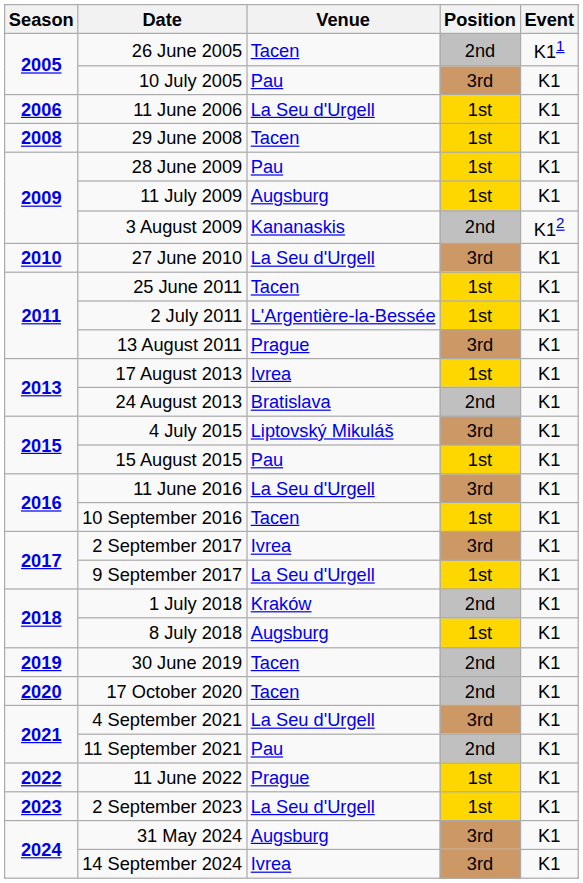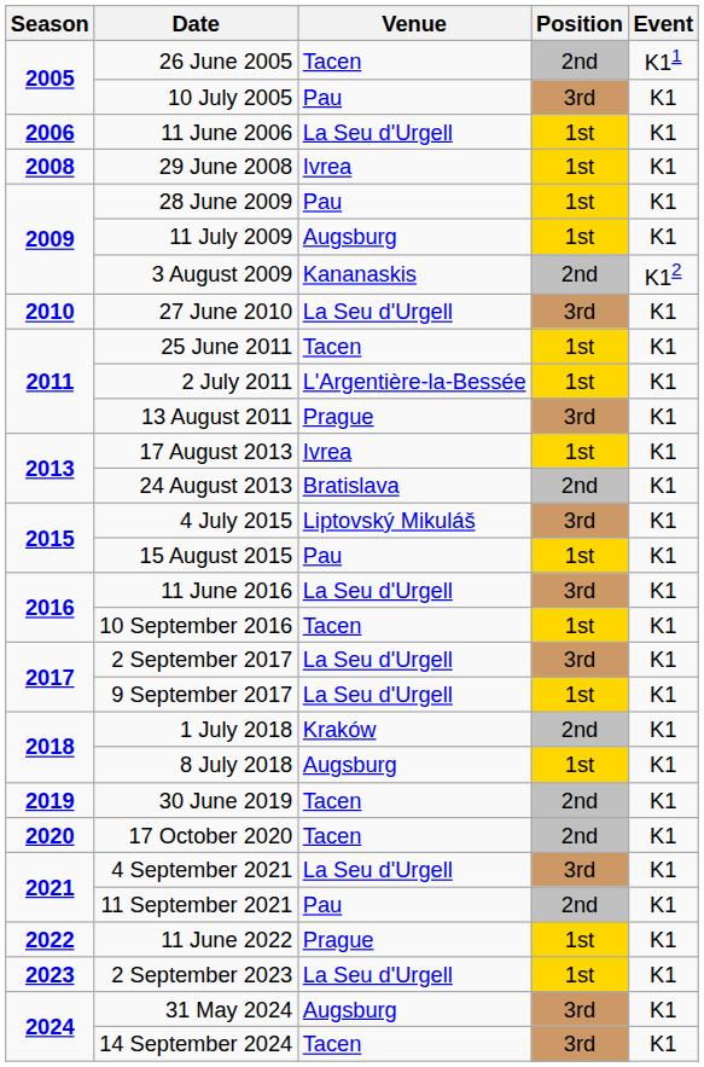29 June 2008 | Venue: Tacen -> Ivrea
2 September 2017 | Venue: Ivrea -> La Seu d'Urgell
14 September 2024 | Venue: Ivrea -> Tacen
